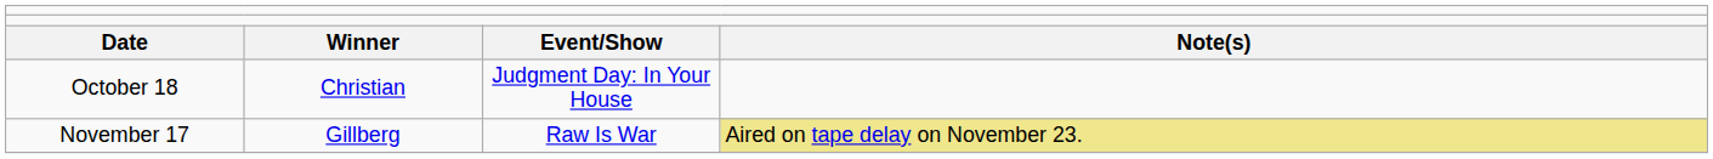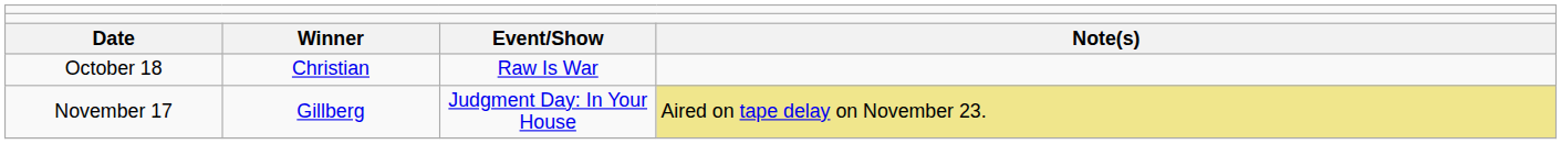October 18 | column 3: Judgment Day: In Your House -> Raw Is War
November 17 | column 3: Raw Is War -> Judgment Day: In Your House
